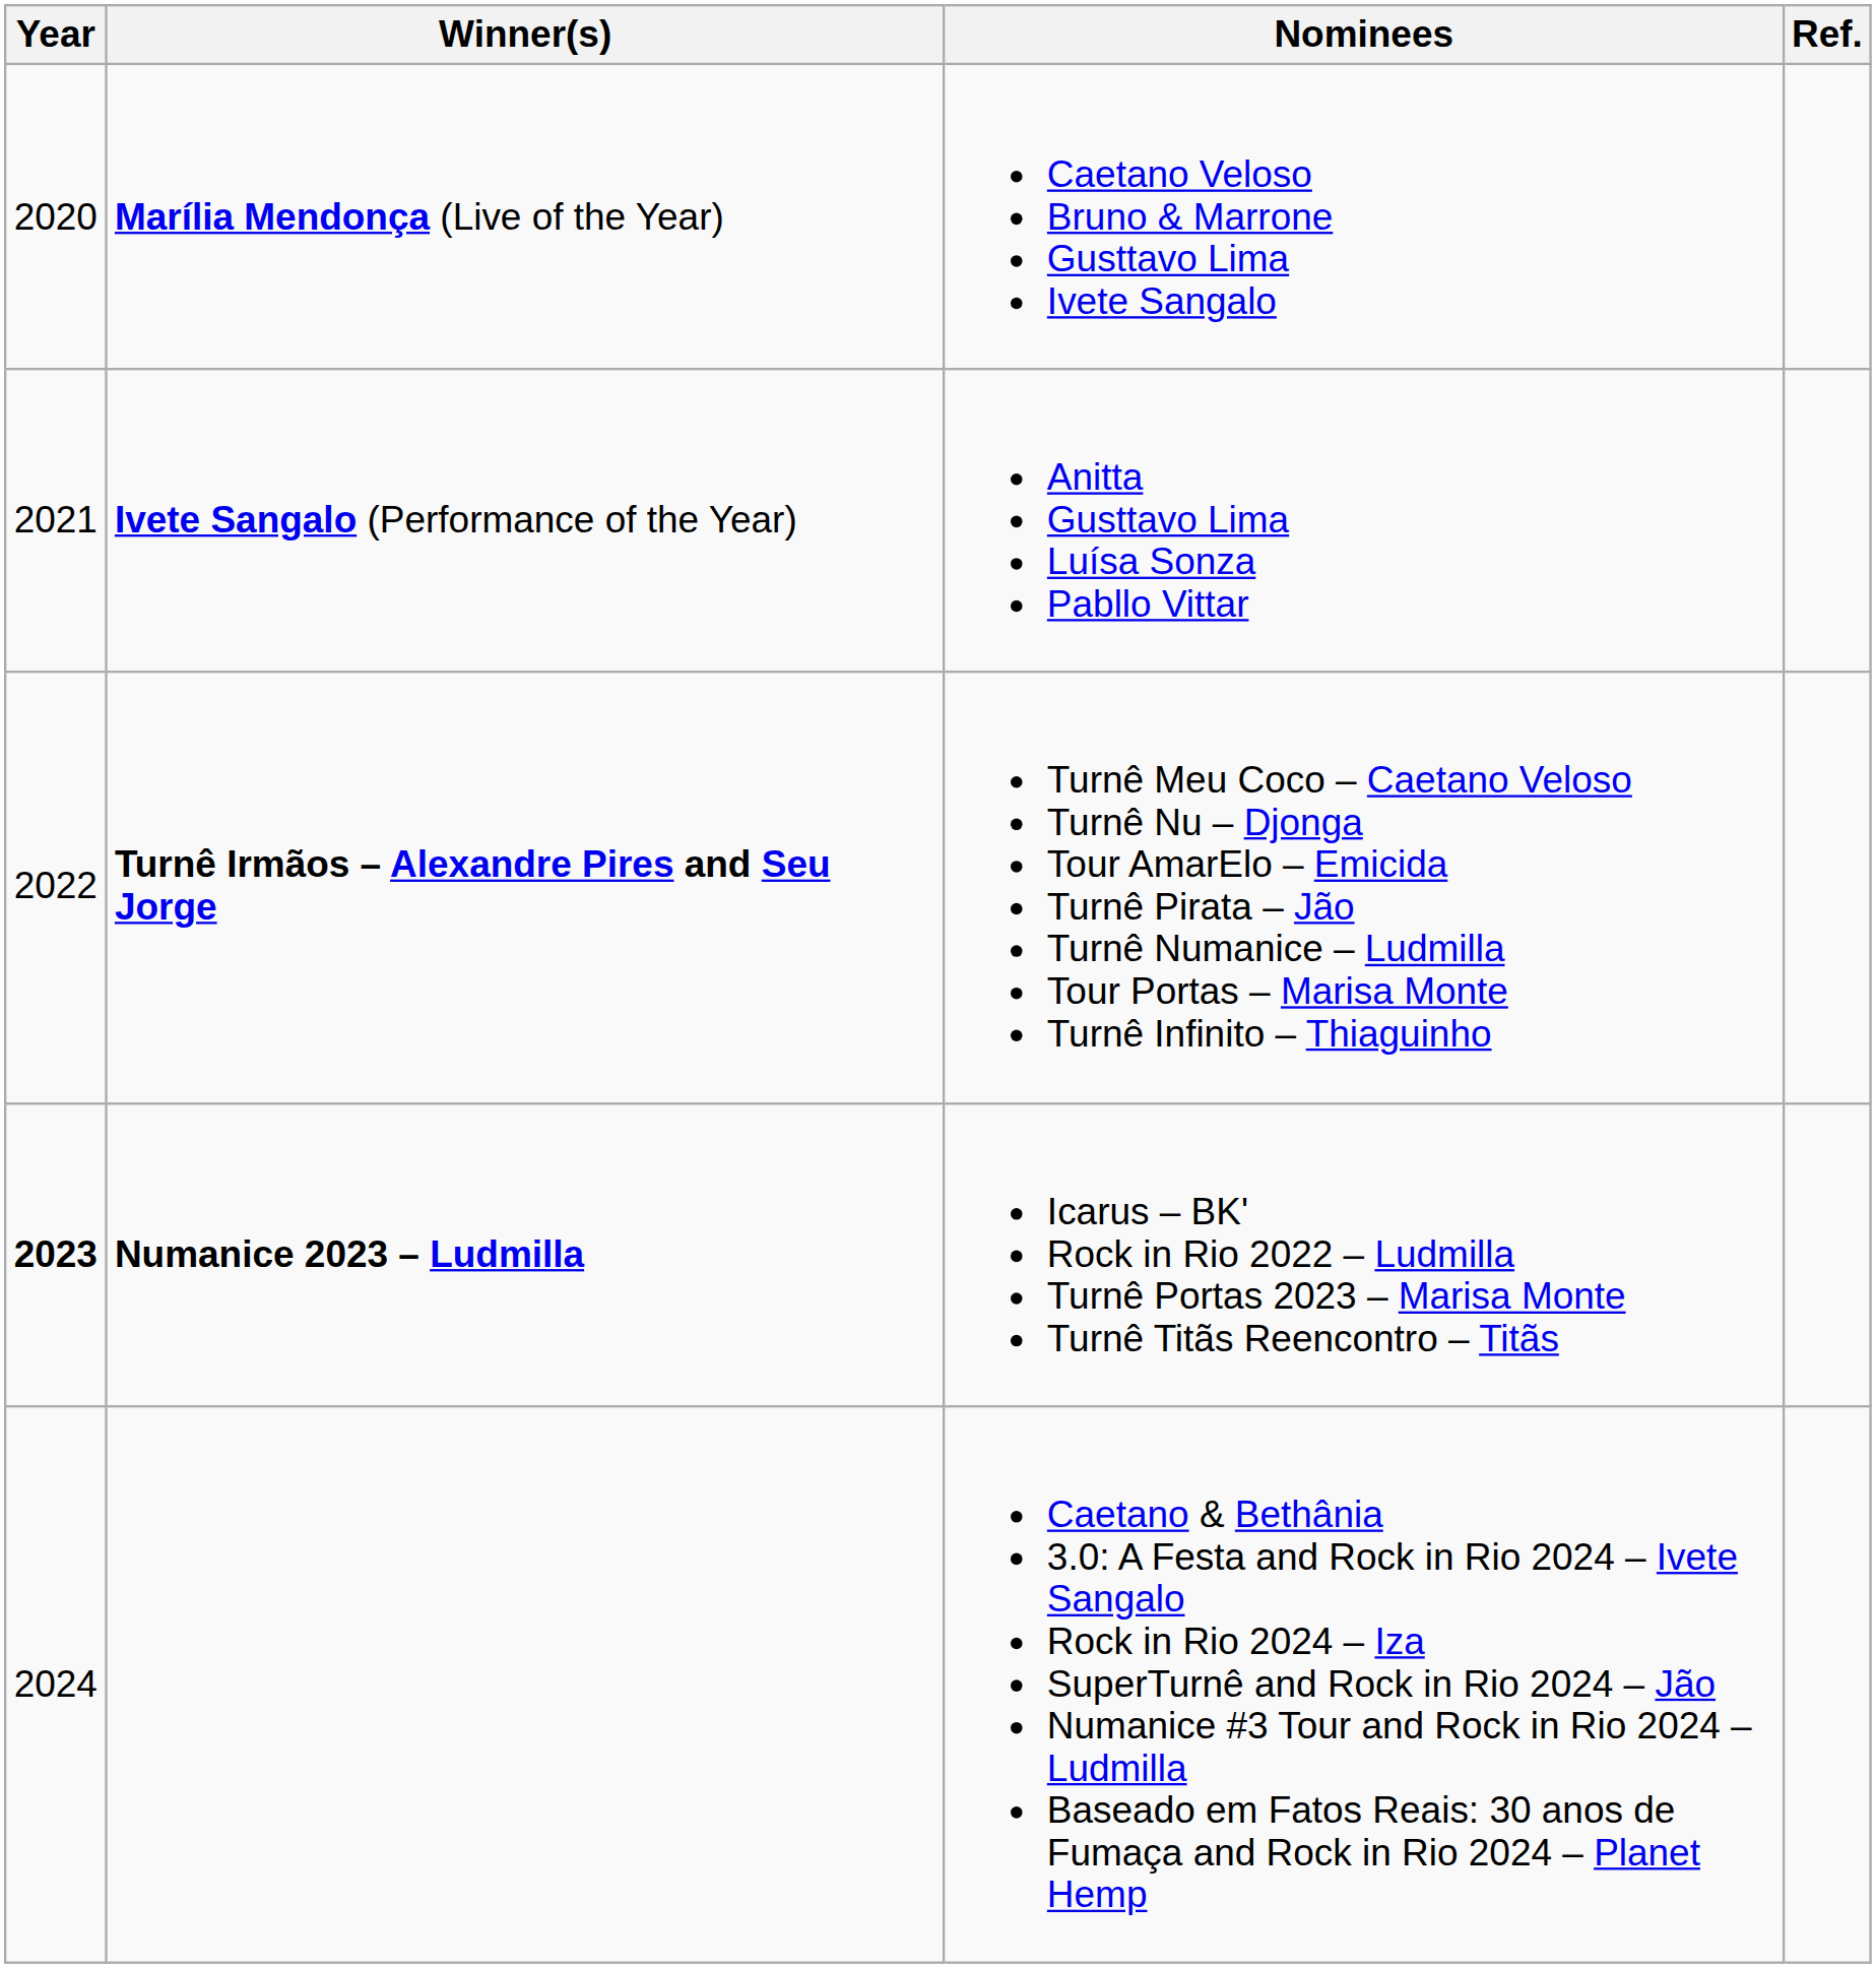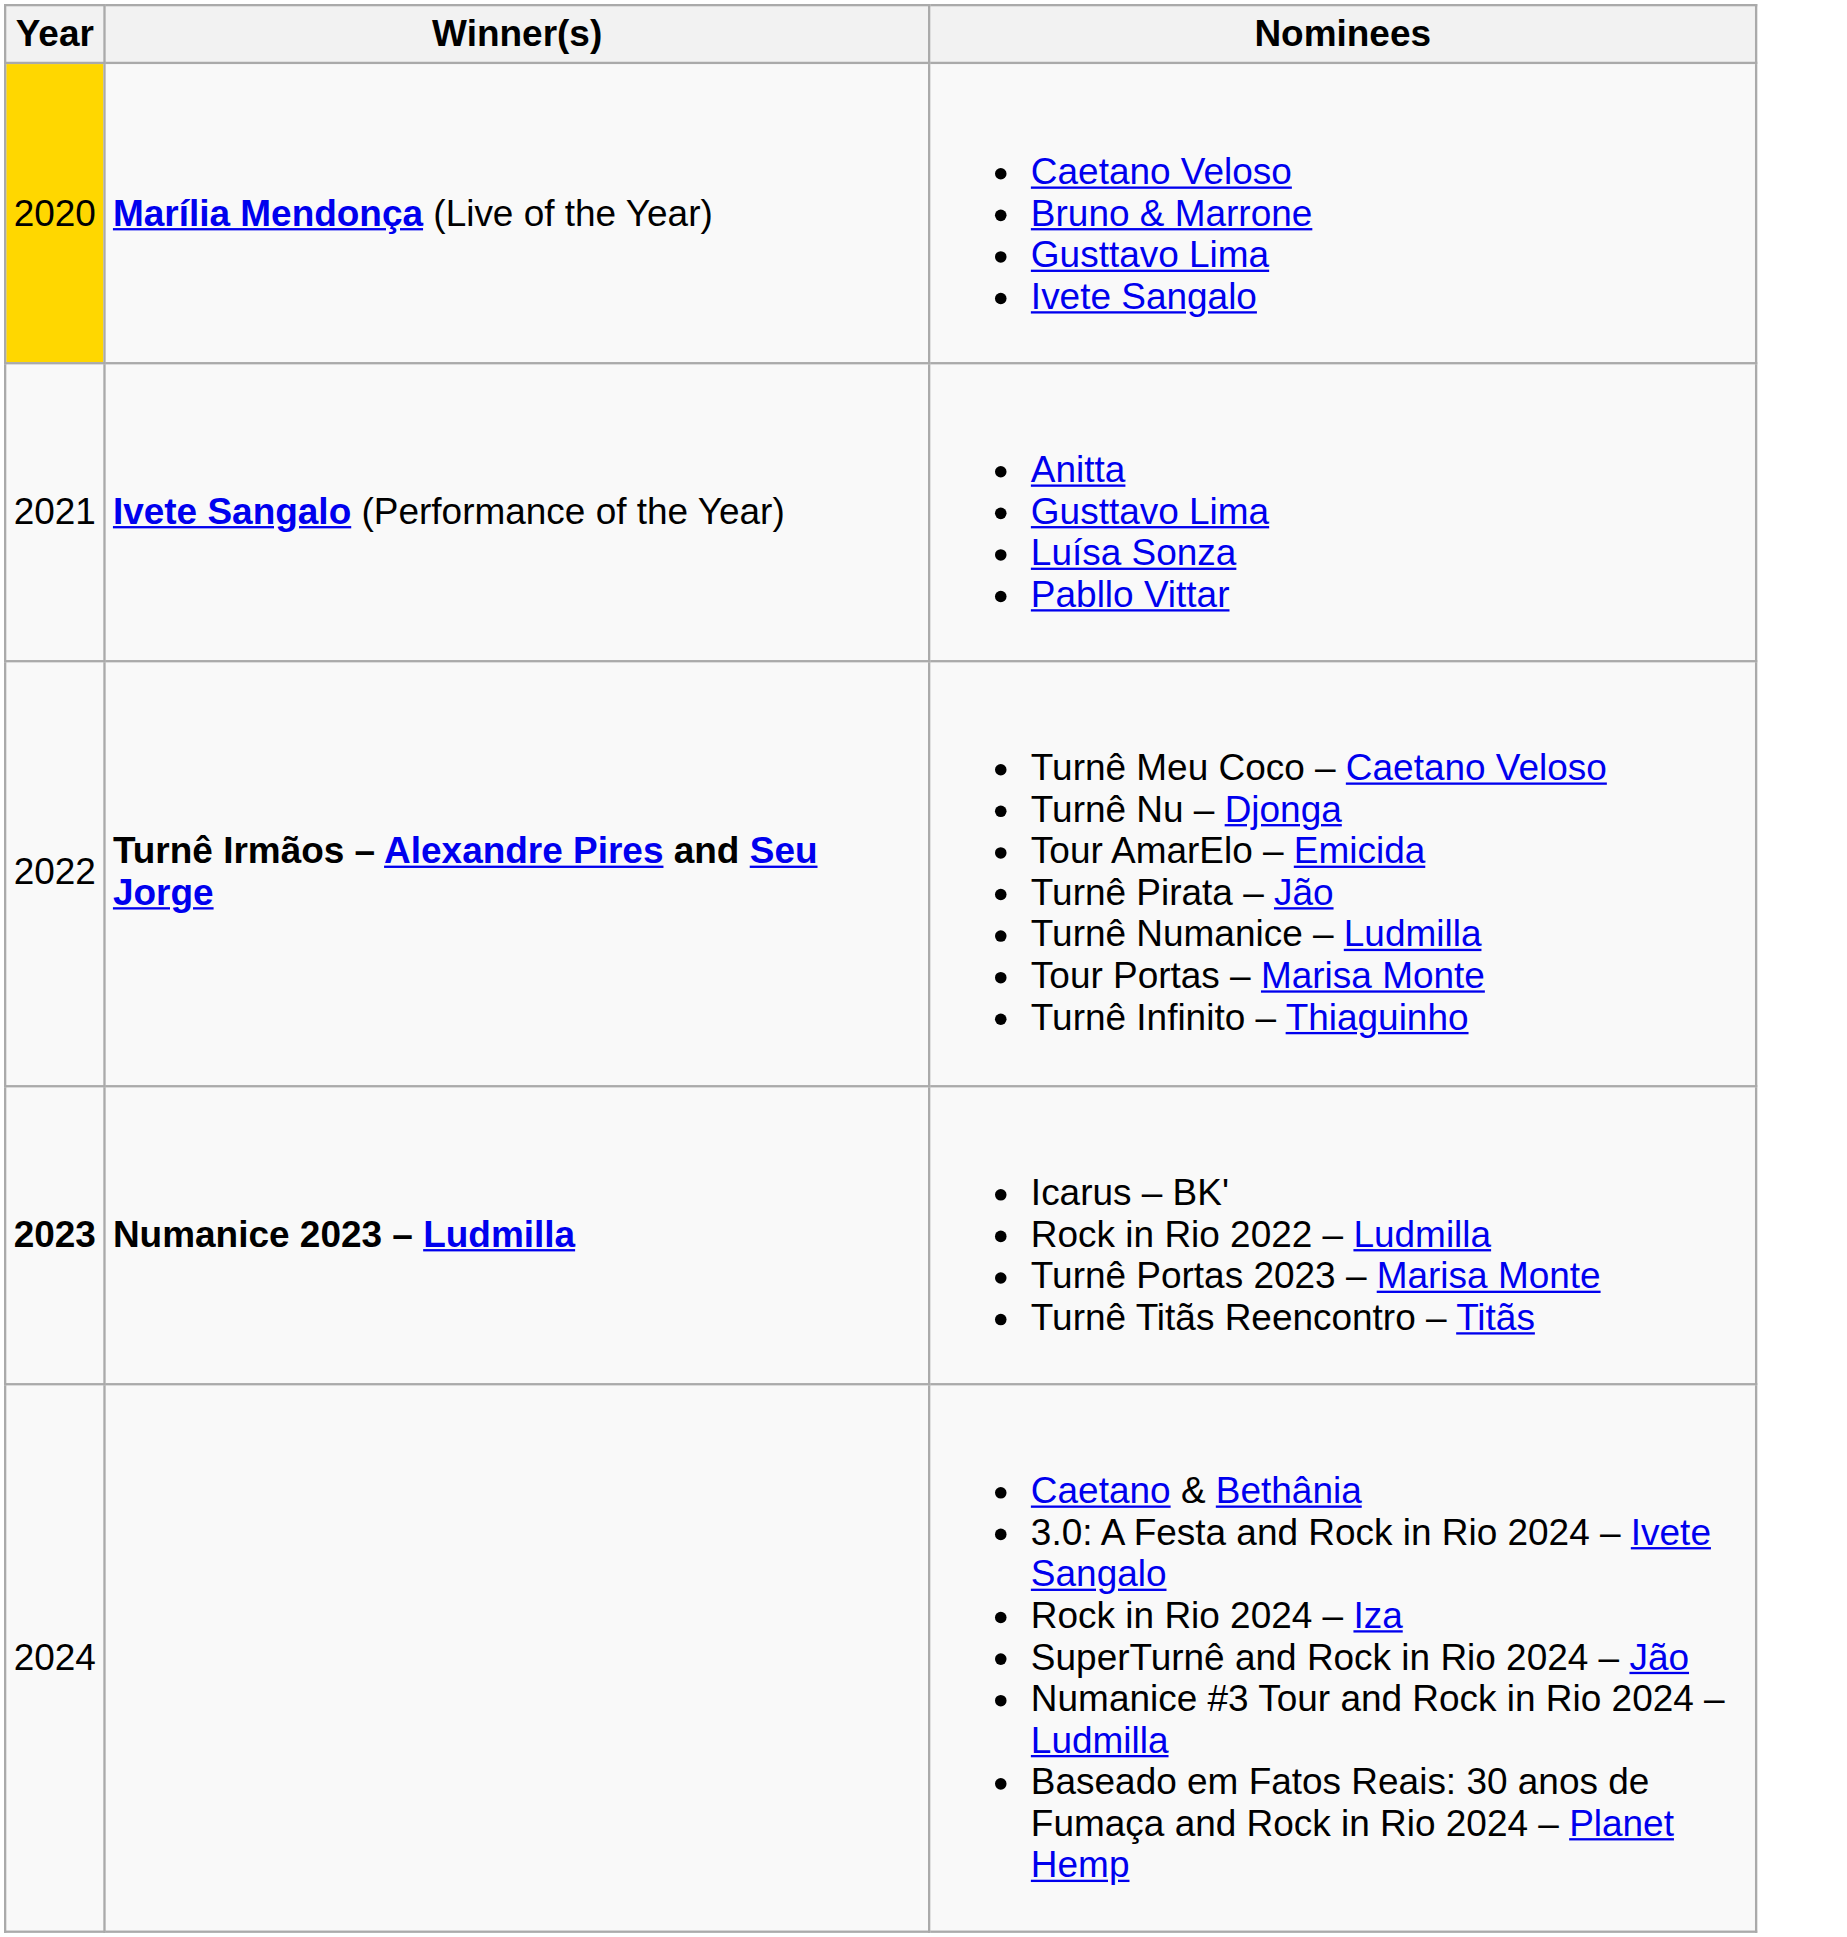- column: Ref.
Marília Mendonça (Live of the Year) | Year: no background -> gold background
